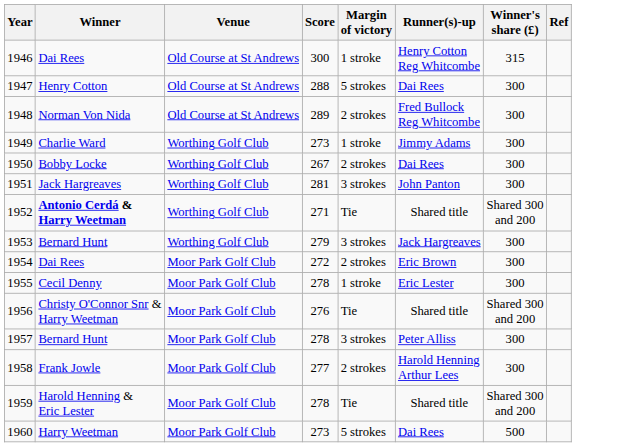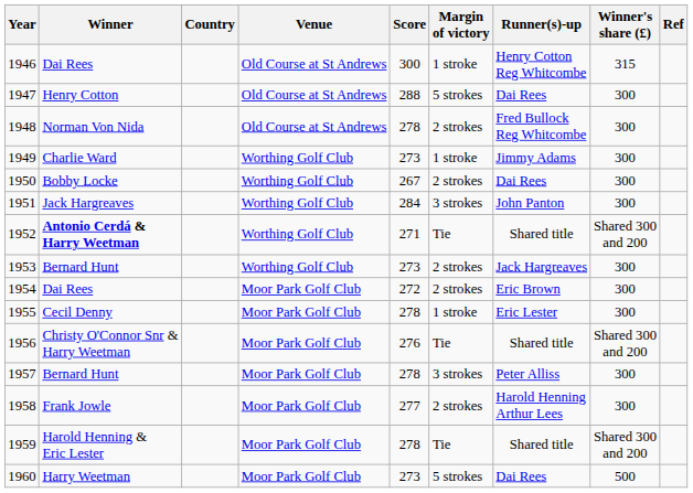+ column: Country
1948 | Score: 289 -> 278
1951 | Score: 281 -> 284
1953 | Score: 279 -> 273
1953 | Margin of victory: 3 strokes -> 2 strokes
